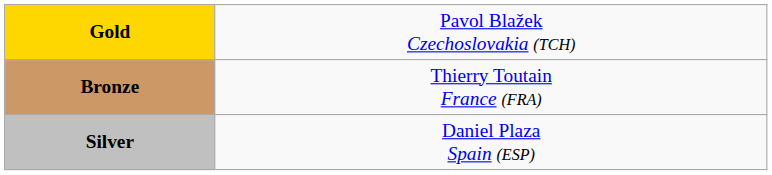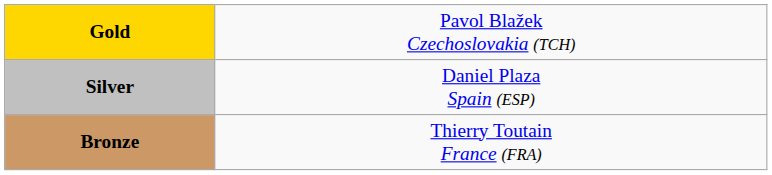rows swapped: Silver <-> Bronze
